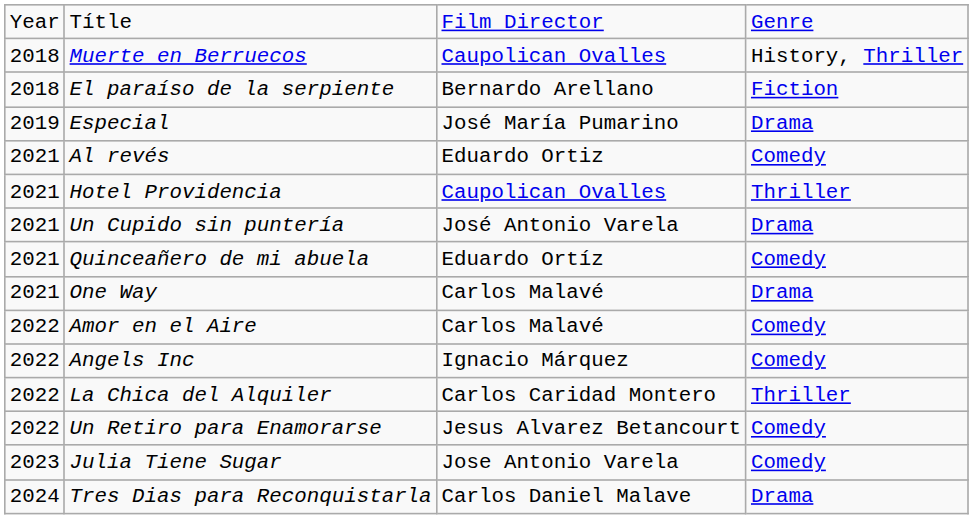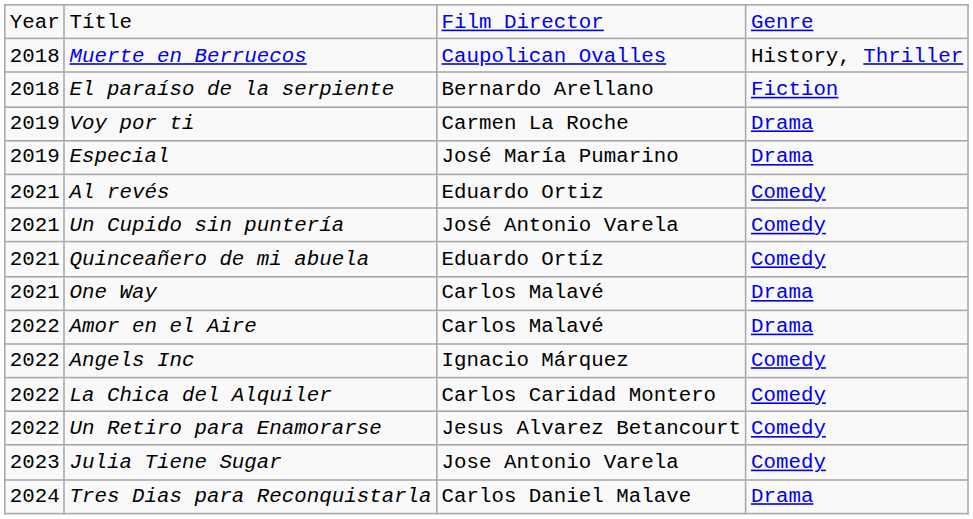+ row: 2019 | Voy por ti | Carmen La Roche | Drama
- row: 2021 | Hotel Providencia | Caupolican Ovalles | Thriller
Un Cupido sin puntería | column 4: Drama -> Comedy
Amor en el Aire | column 4: Comedy -> Drama
La Chica del Alquiler | column 4: Thriller -> Comedy
